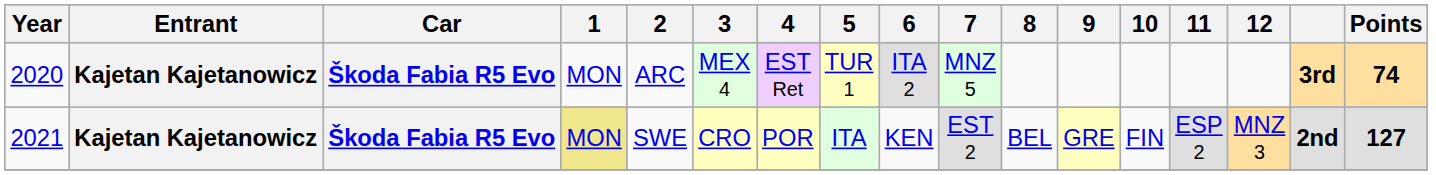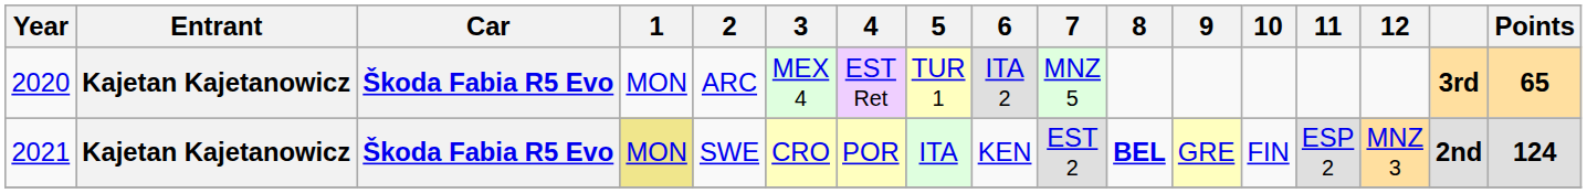2020 | Points: 74 -> 65
2021 | 8: normal -> bold
2021 | Points: 127 -> 124
